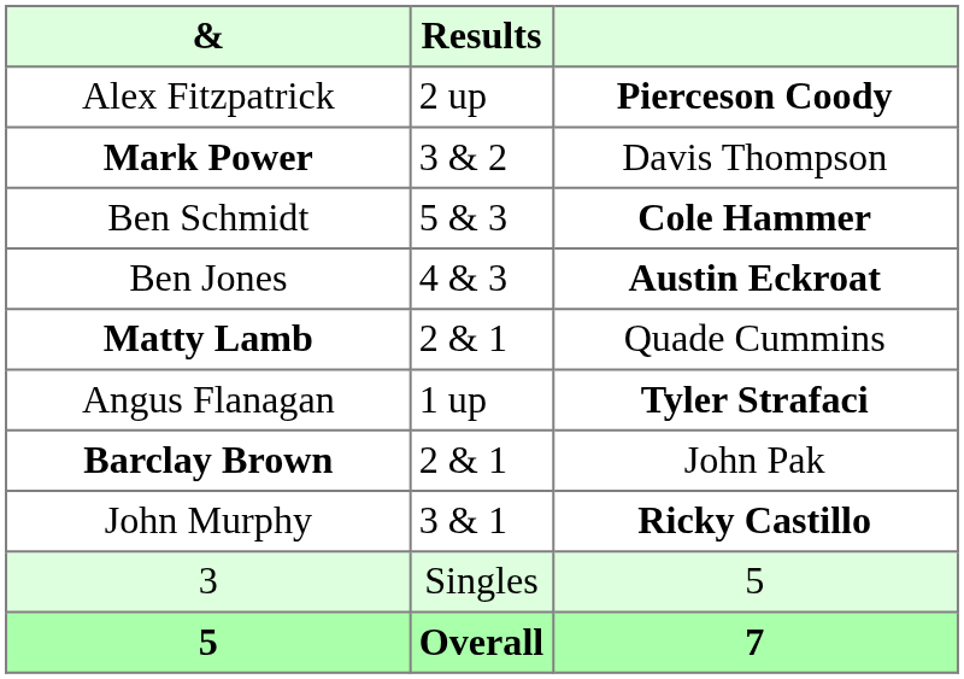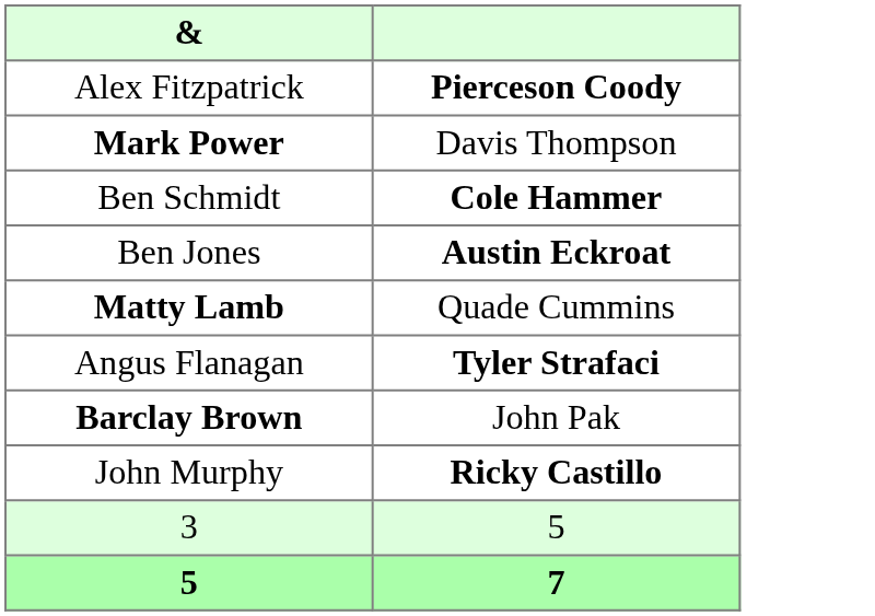- column: Results | 2 up | 3 & 2 | 5 & 3 | 4 & 3 | 2 & 1 | 1 up | 2 & 1 | 3 & 1 | Singles | Overall
